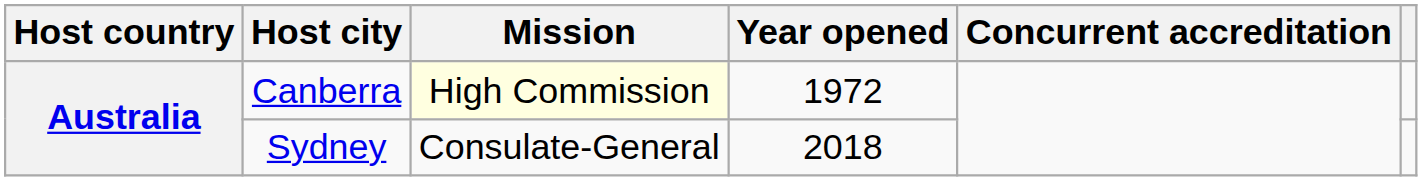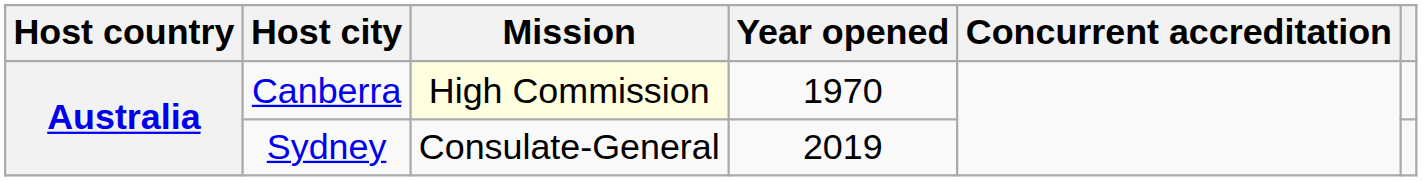Canberra | Year opened: 1972 -> 1970
Sydney | Year opened: 2018 -> 2019
